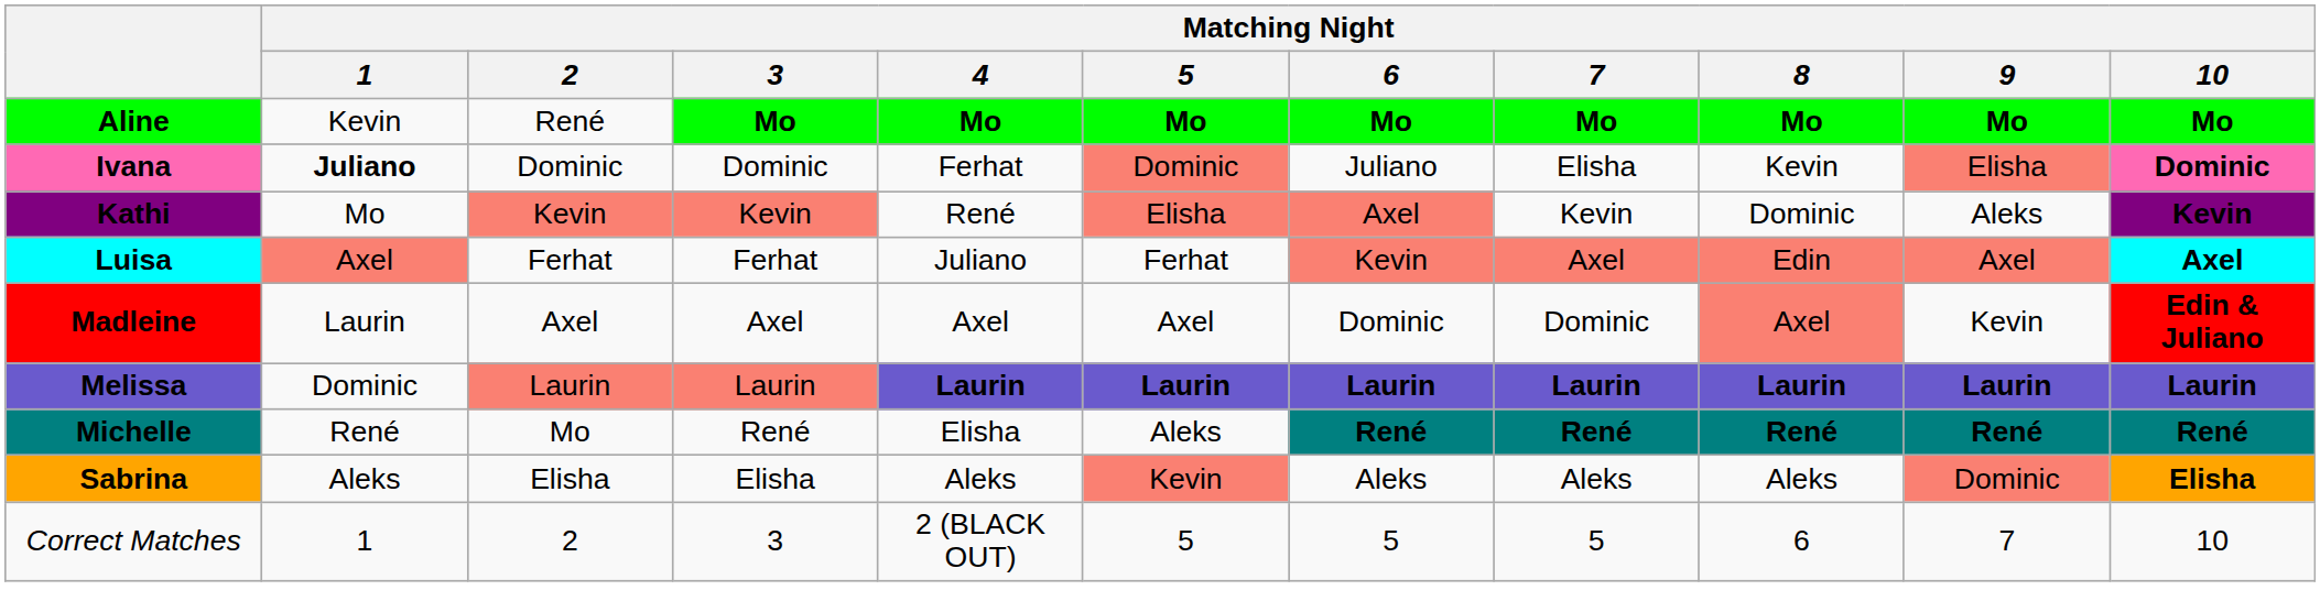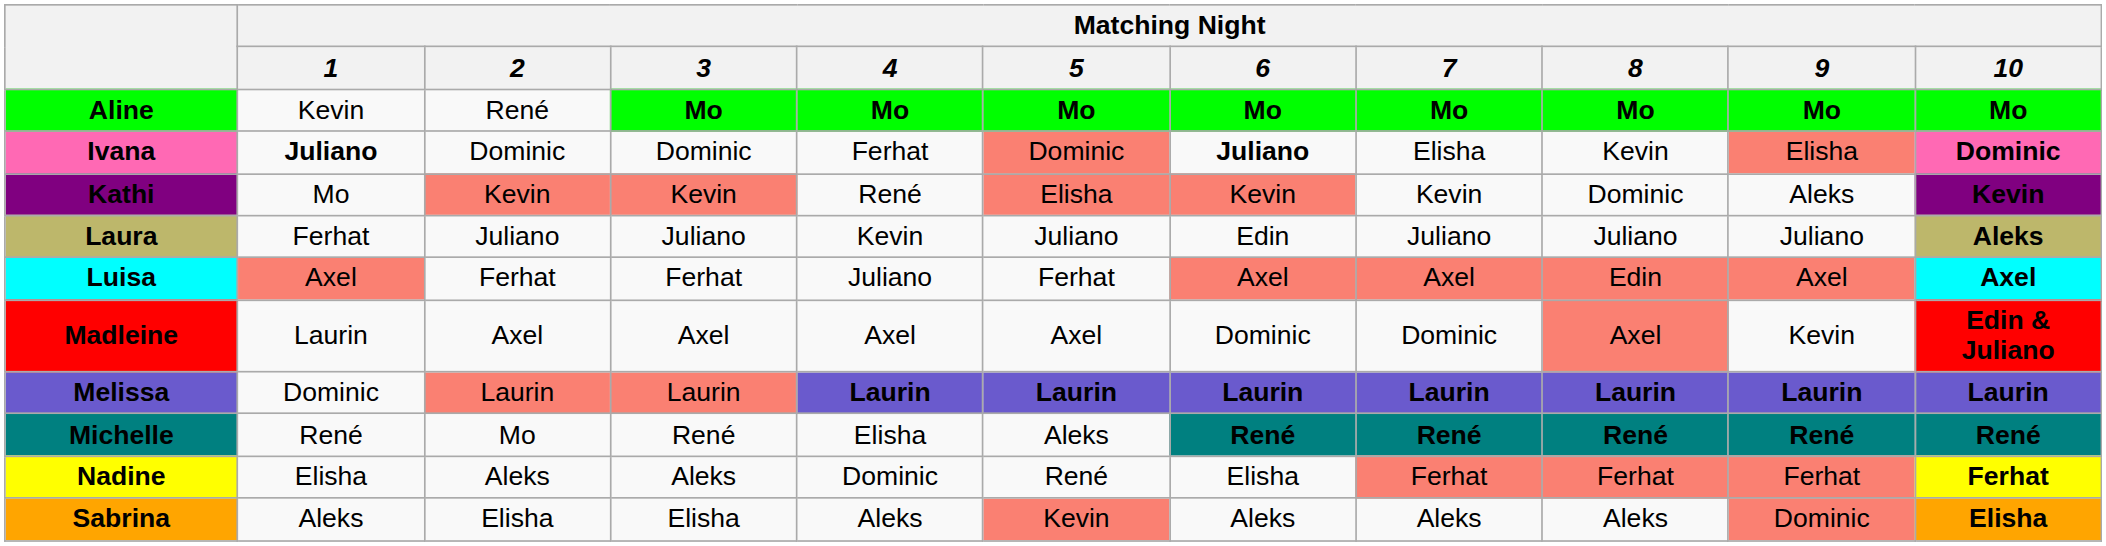Ivana | Matching Night / 6: normal -> bold
Kathi | Matching Night / 6: Axel -> Kevin
+ row: Laura | Ferhat | Juliano | Juliano | Kevin | Juliano | Edin | Juliano | Juliano | Juliano | Aleks
Luisa | Matching Night / 6: Kevin -> Axel
+ row: Nadine | Elisha | Aleks | Aleks | Dominic | René | Elisha | Ferhat | Ferhat | Ferhat | Ferhat
- row: Correct Matches | 1 | 2 | 3 | 2 (BLACK OUT) | 5 | 5 | 5 | 6 | 7 | 10
